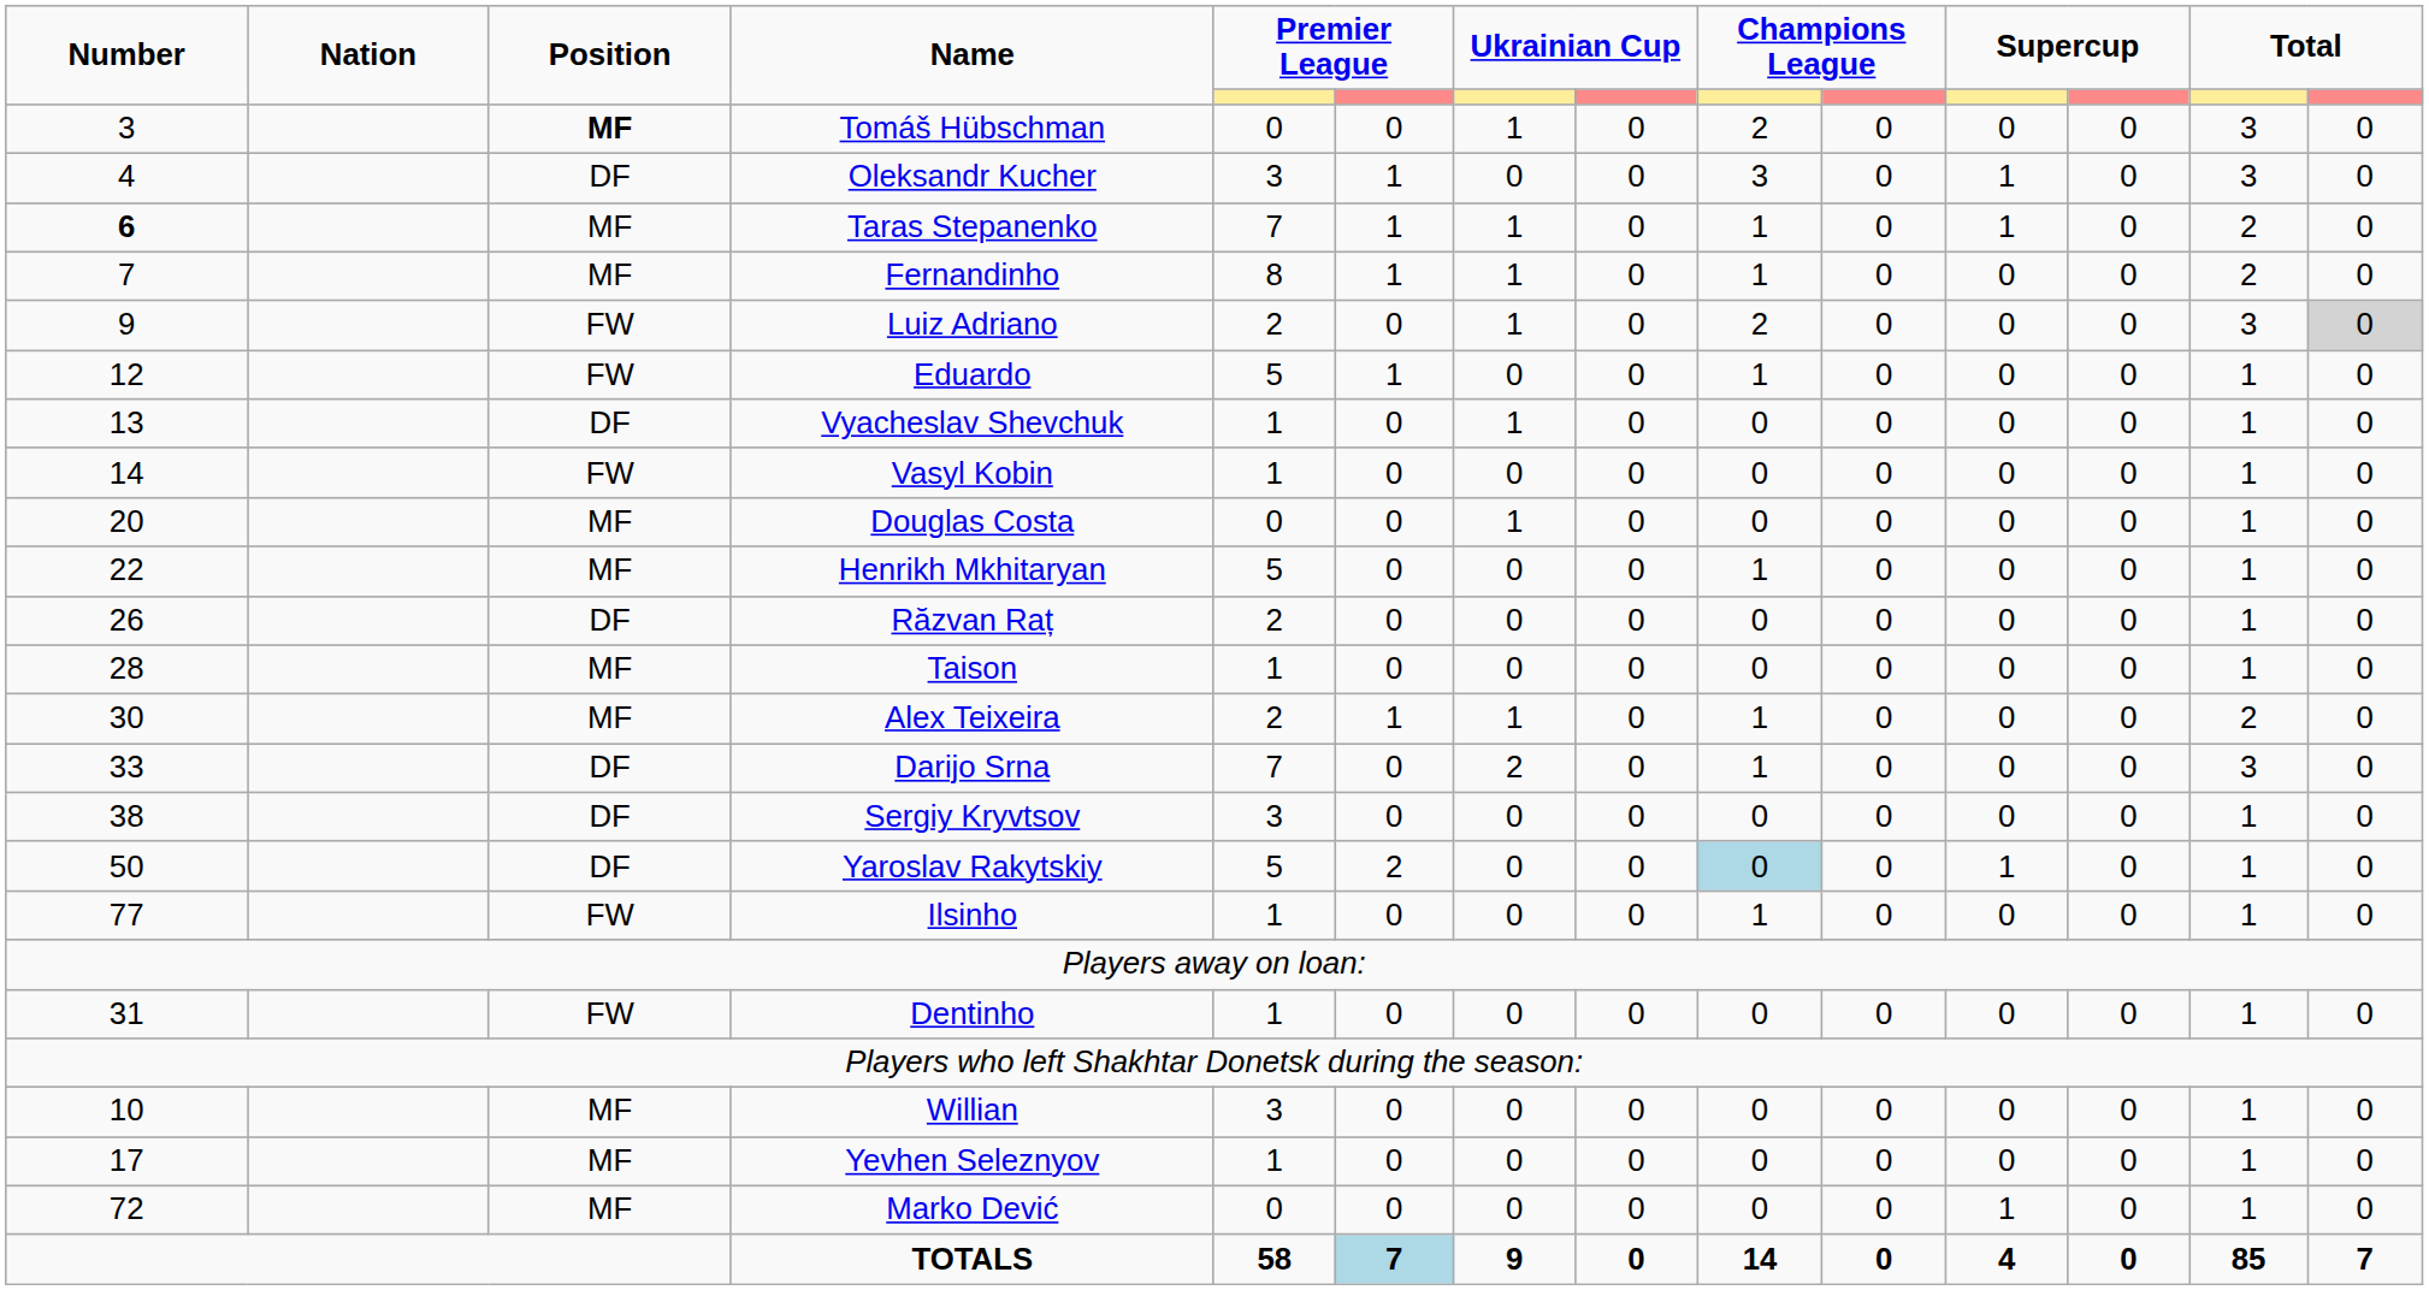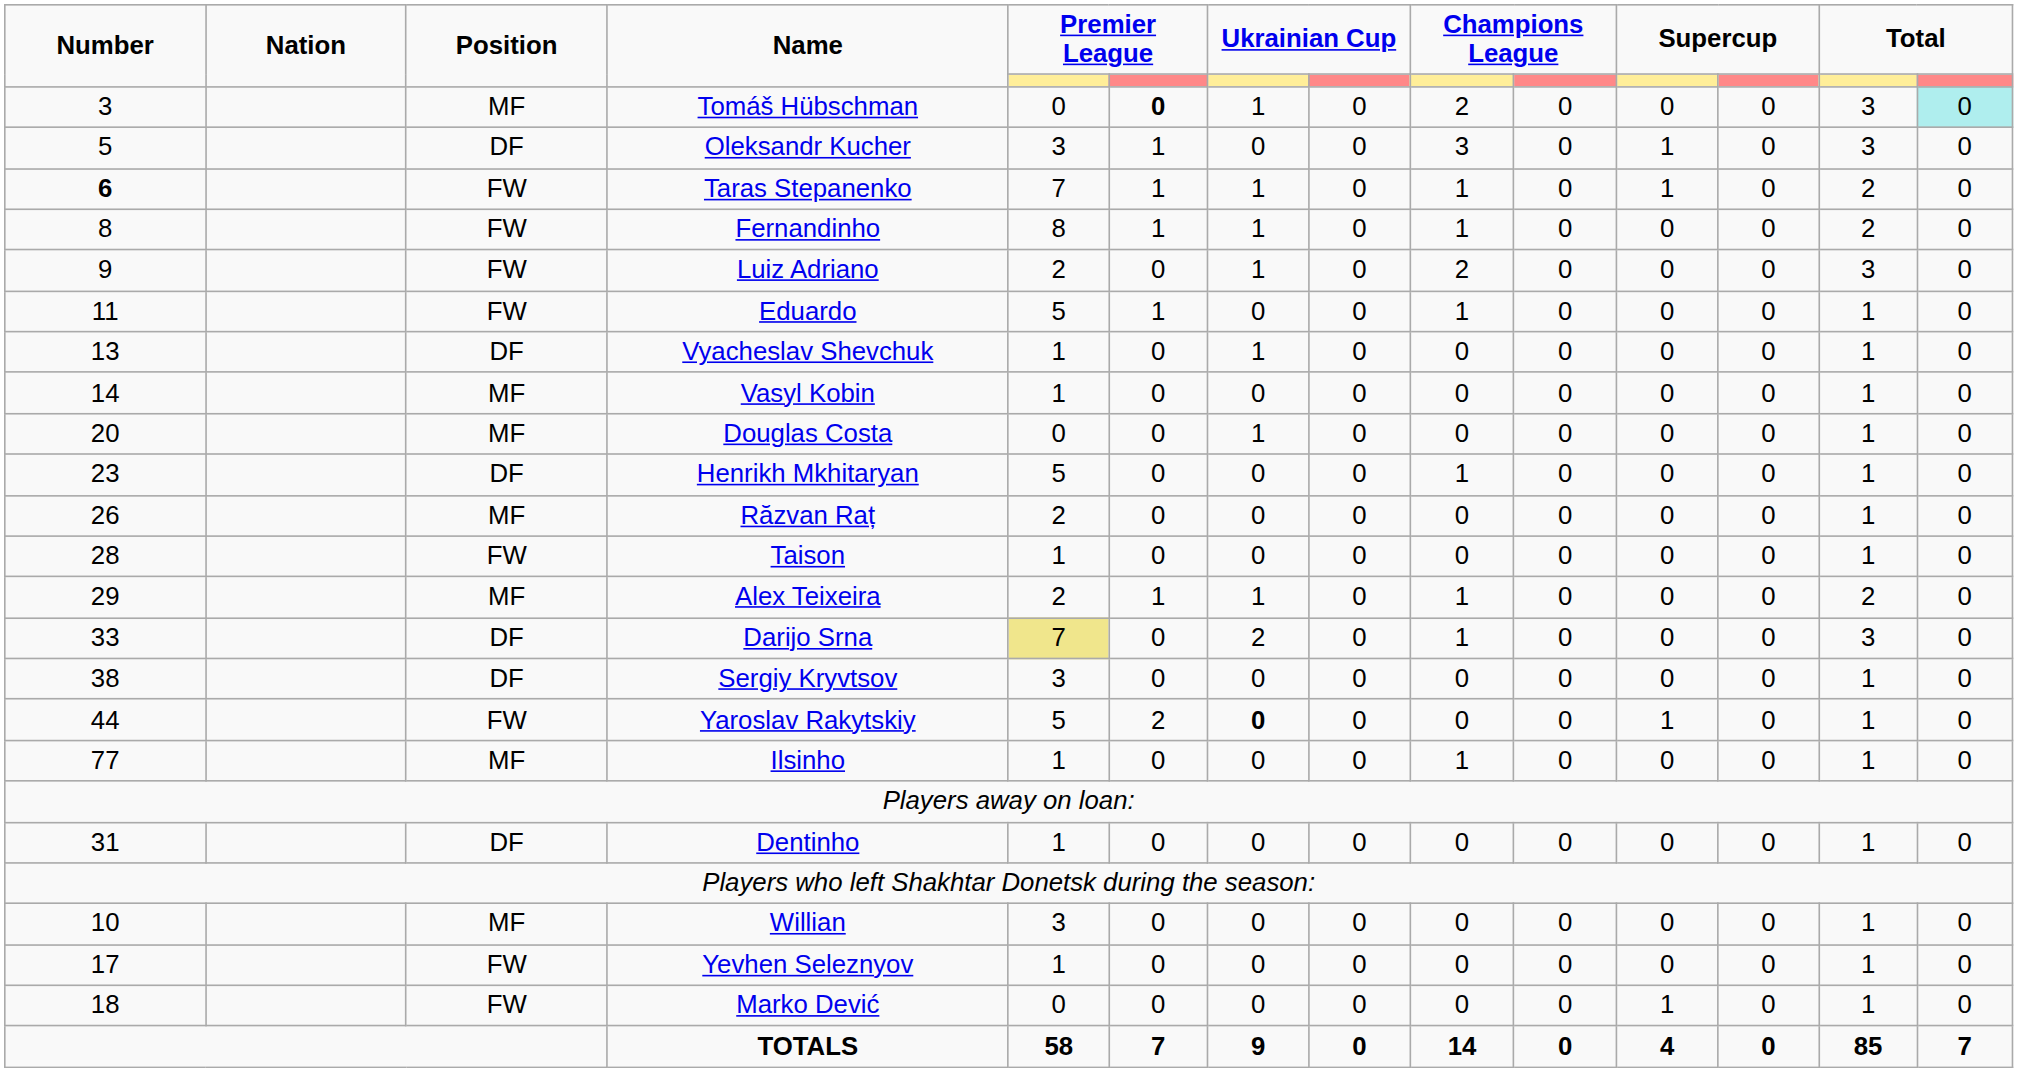Tomáš Hübschman | Position: bold -> normal
Tomáš Hübschman | column 6: normal -> bold
Tomáš Hübschman | column 14: no background -> paleturquoise background
Oleksandr Kucher | Number: 4 -> 5
Taras Stepanenko | Position: MF -> FW
Fernandinho | Number: 7 -> 8
Fernandinho | Position: MF -> FW
Luiz Adriano | column 14: lightgrey background -> no background
Eduardo | Number: 12 -> 11
Vasyl Kobin | Position: FW -> MF
Henrikh Mkhitaryan | Number: 22 -> 23
Henrikh Mkhitaryan | Position: MF -> DF
Răzvan Raț | Position: DF -> MF
Taison | Position: MF -> FW
Alex Teixeira | Number: 30 -> 29
Darijo Srna | column 5: no background -> khaki background
Yaroslav Rakytskiy | Number: 50 -> 44
Yaroslav Rakytskiy | Position: DF -> FW
Yaroslav Rakytskiy | column 7: normal -> bold
Yaroslav Rakytskiy | column 9: lightblue background -> no background
Ilsinho | Position: FW -> MF
Dentinho | Position: FW -> DF
Yevhen Seleznyov | Position: MF -> FW
Marko Dević | Number: 72 -> 18
Marko Dević | Position: MF -> FW
TOTALS | column 6: lightblue background -> no background
